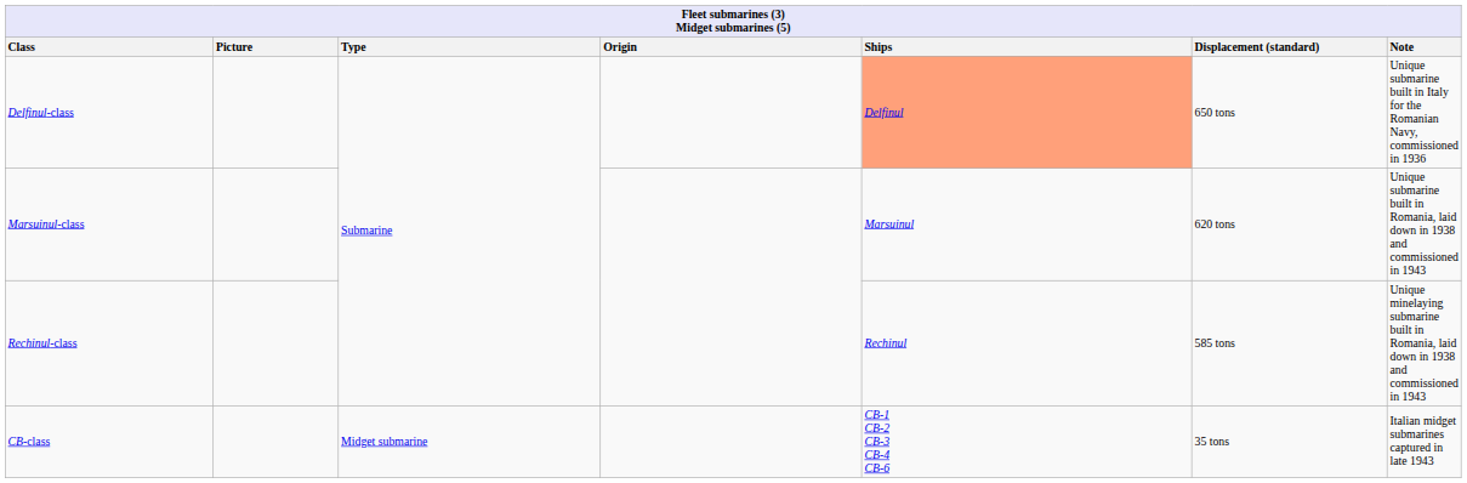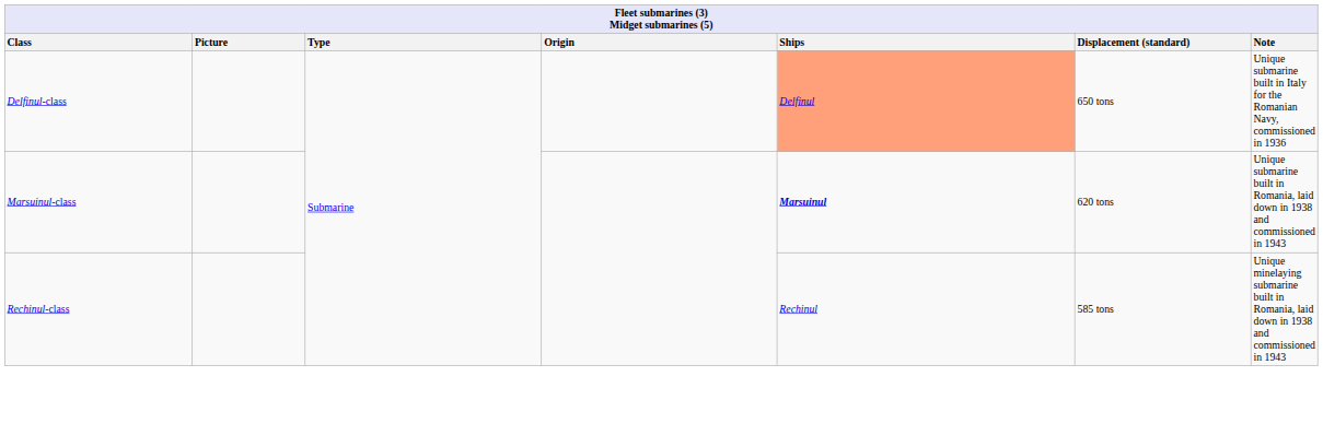Marsuinul-class | Ships: normal -> bold
- row: CB-class | Midget submarine | CB-1 CB-2 CB-3 CB-4 CB-6 | 35 tons | Italian midget submarines captured in late 1943
